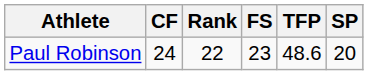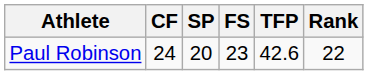columns swapped: SP <-> Rank
Paul Robinson | TFP: 48.6 -> 42.6
